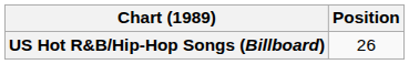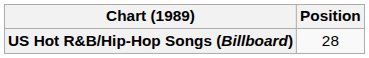US Hot R&B/Hip-Hop Songs (Billboard) | Position: 26 -> 28
